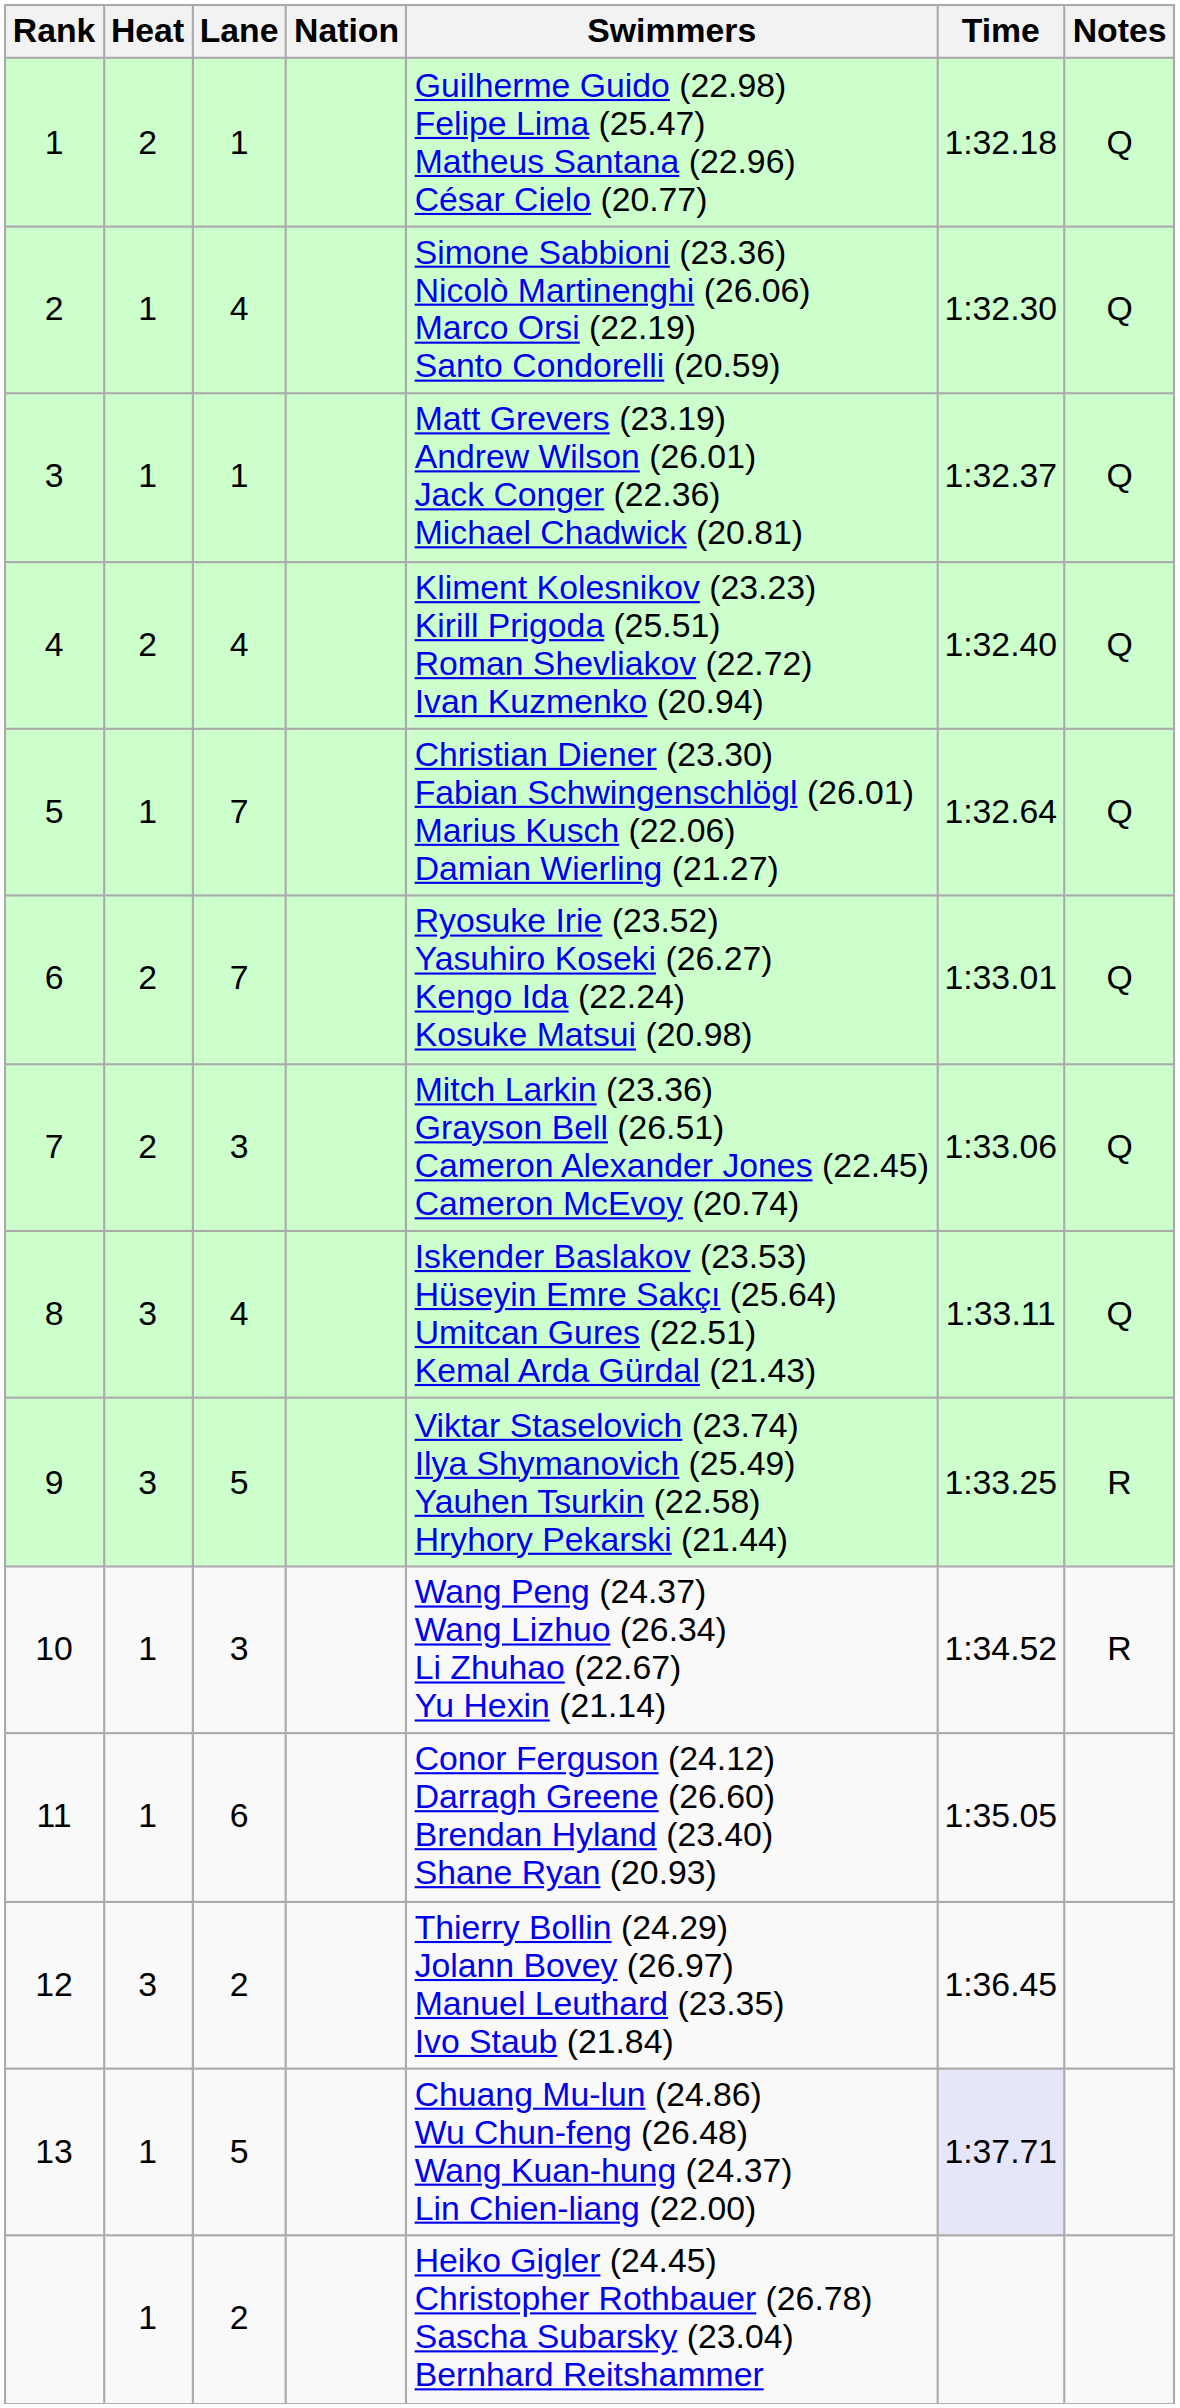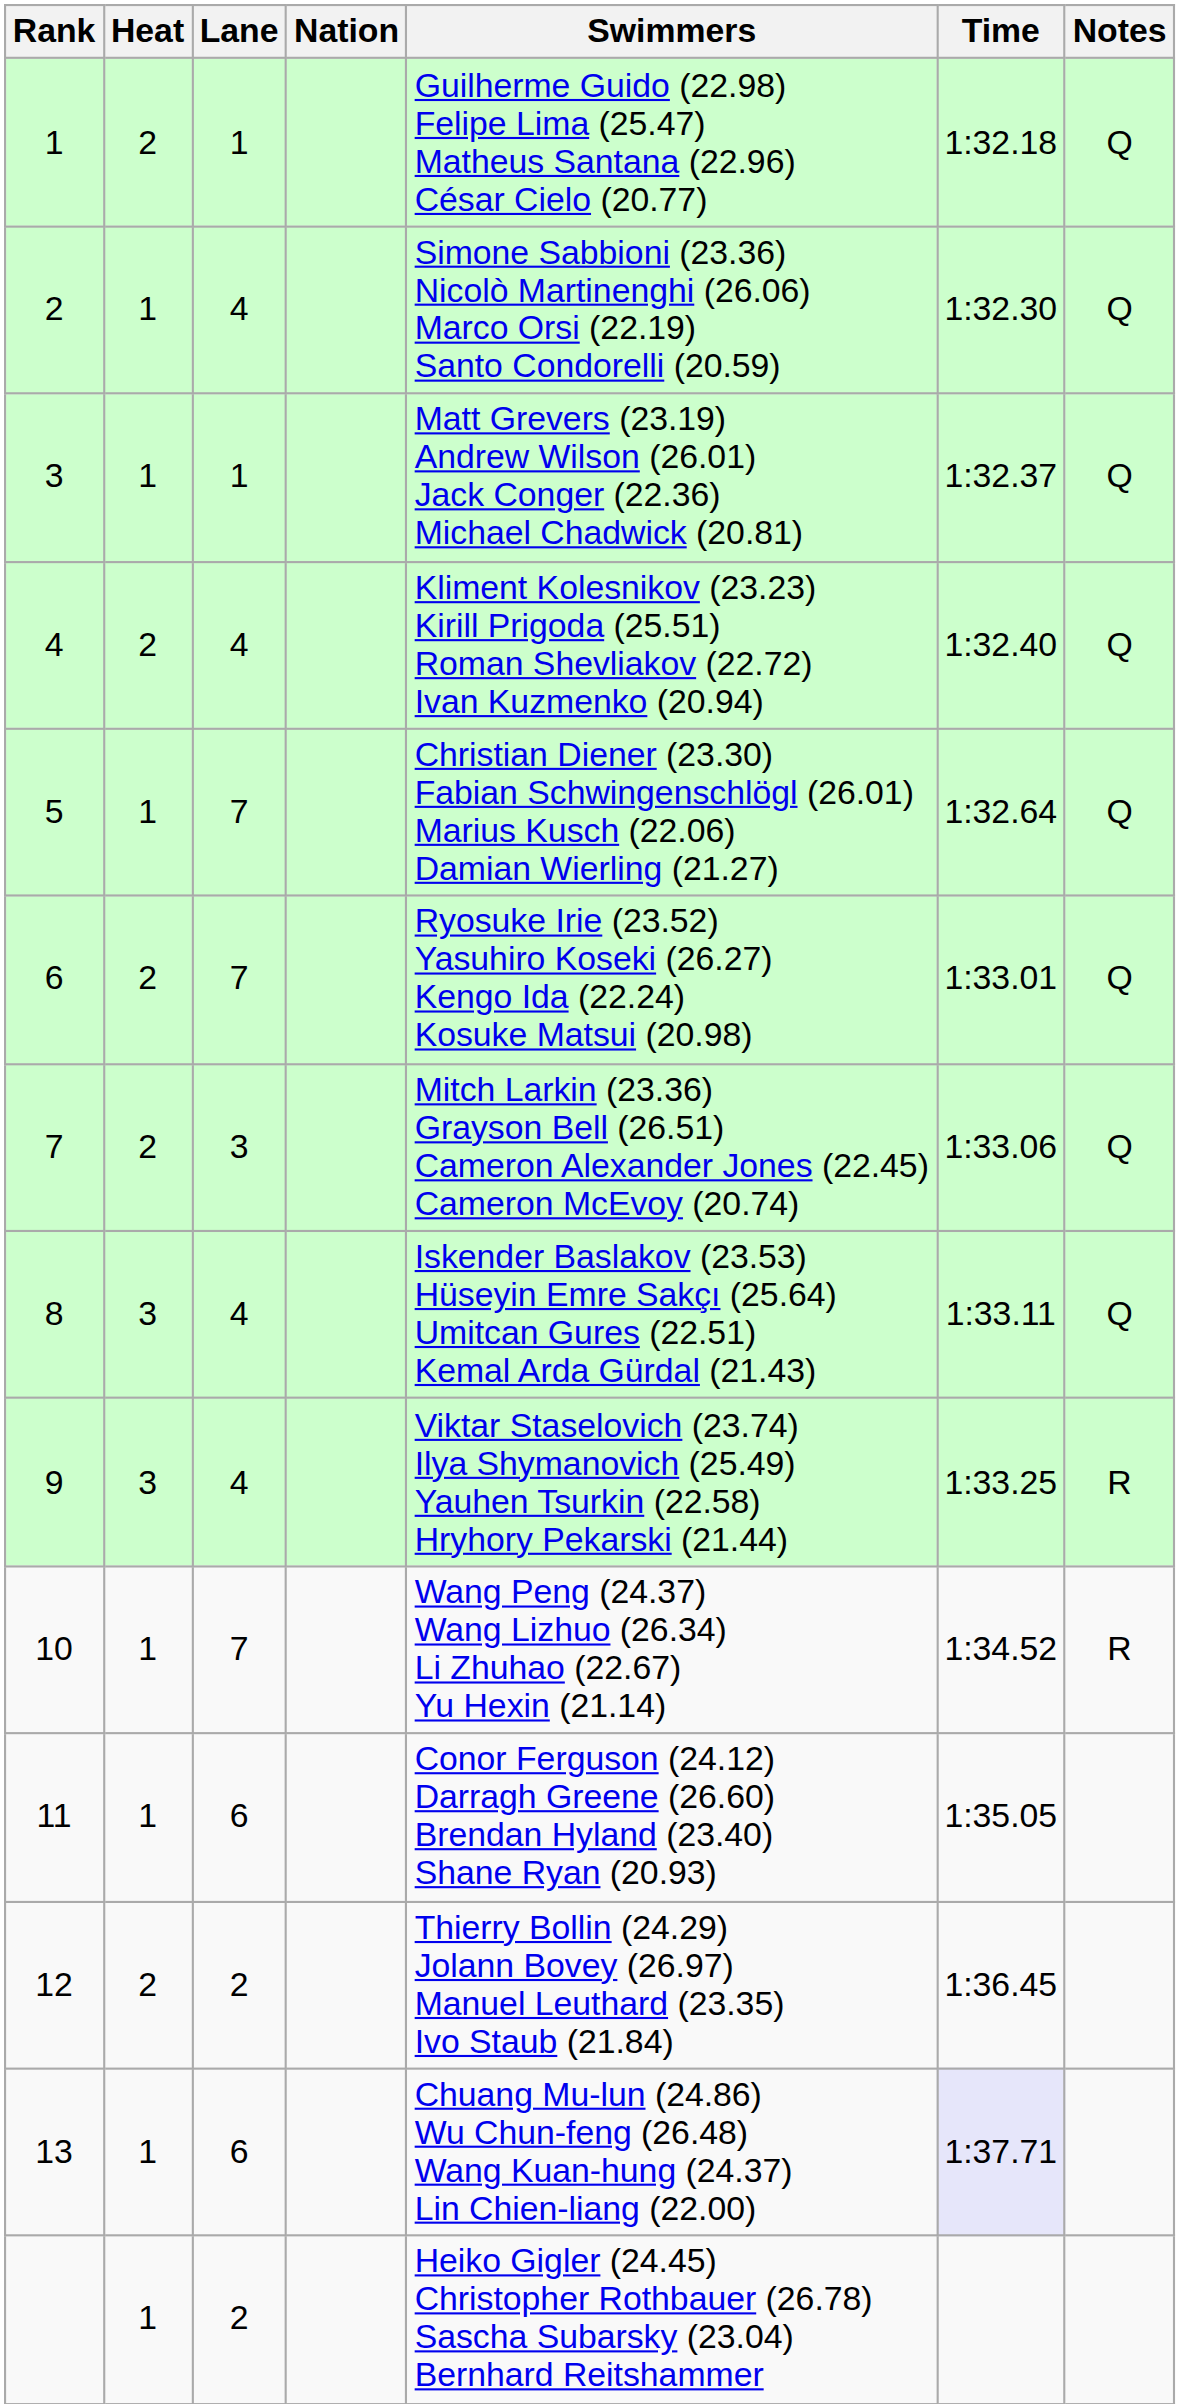9 | Lane: 5 -> 4
10 | Lane: 3 -> 7
12 | Heat: 3 -> 2
13 | Lane: 5 -> 6
